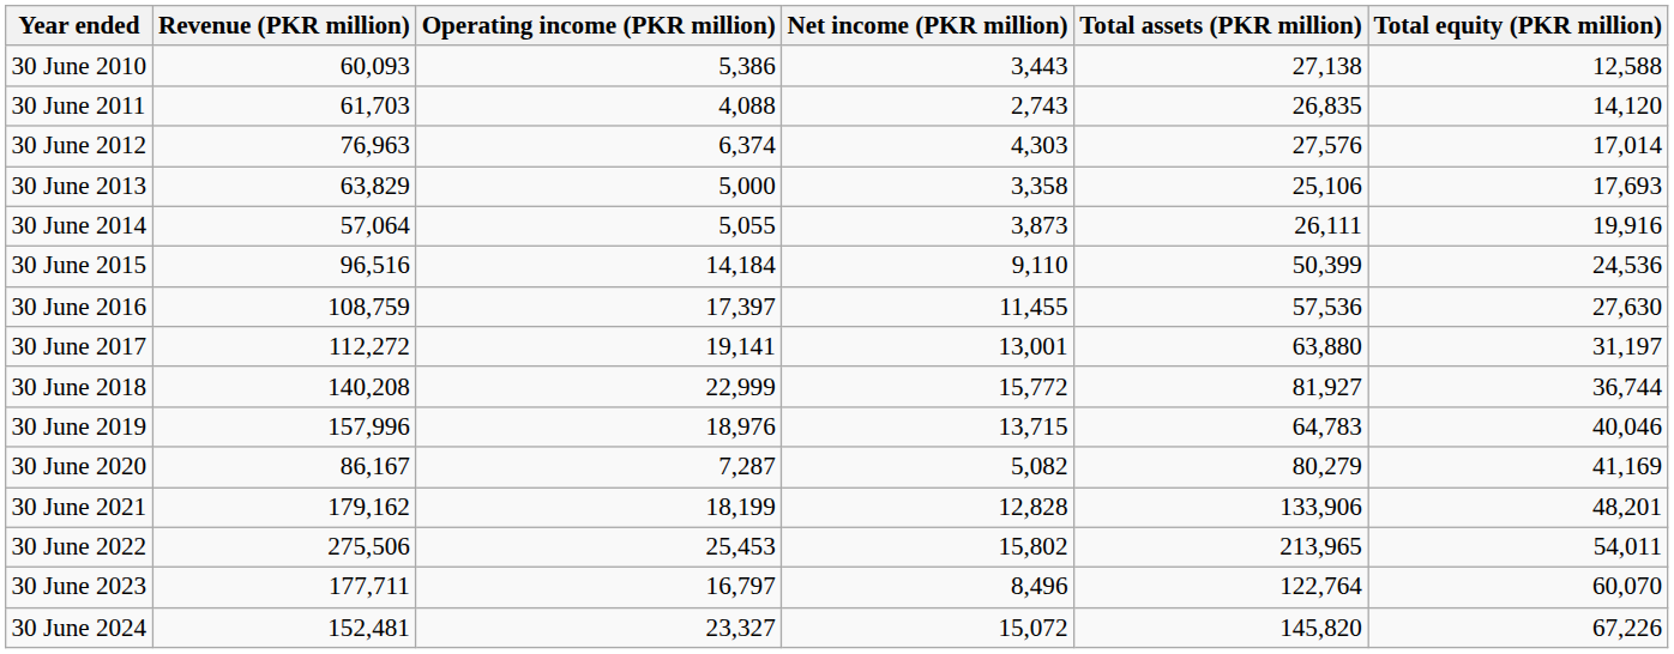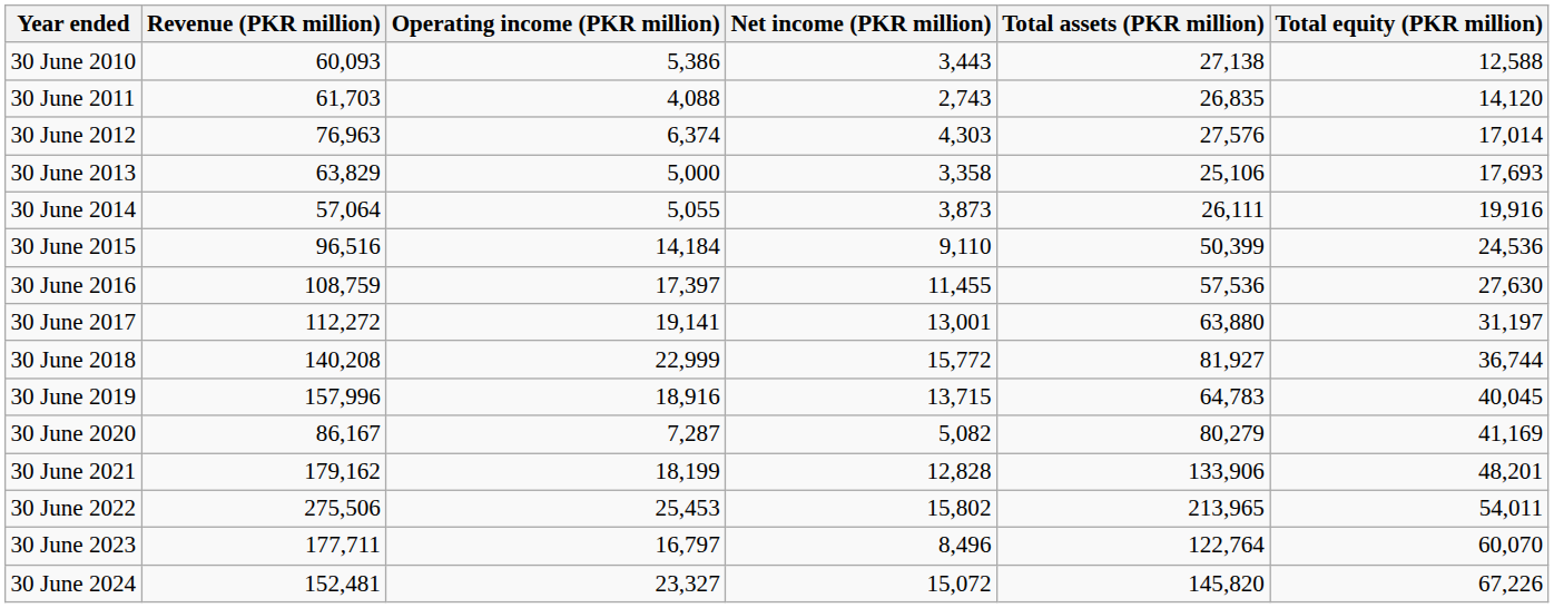30 June 2019 | Operating income (PKR million): 18,976 -> 18,916
30 June 2019 | Total equity (PKR million): 40,046 -> 40,045
